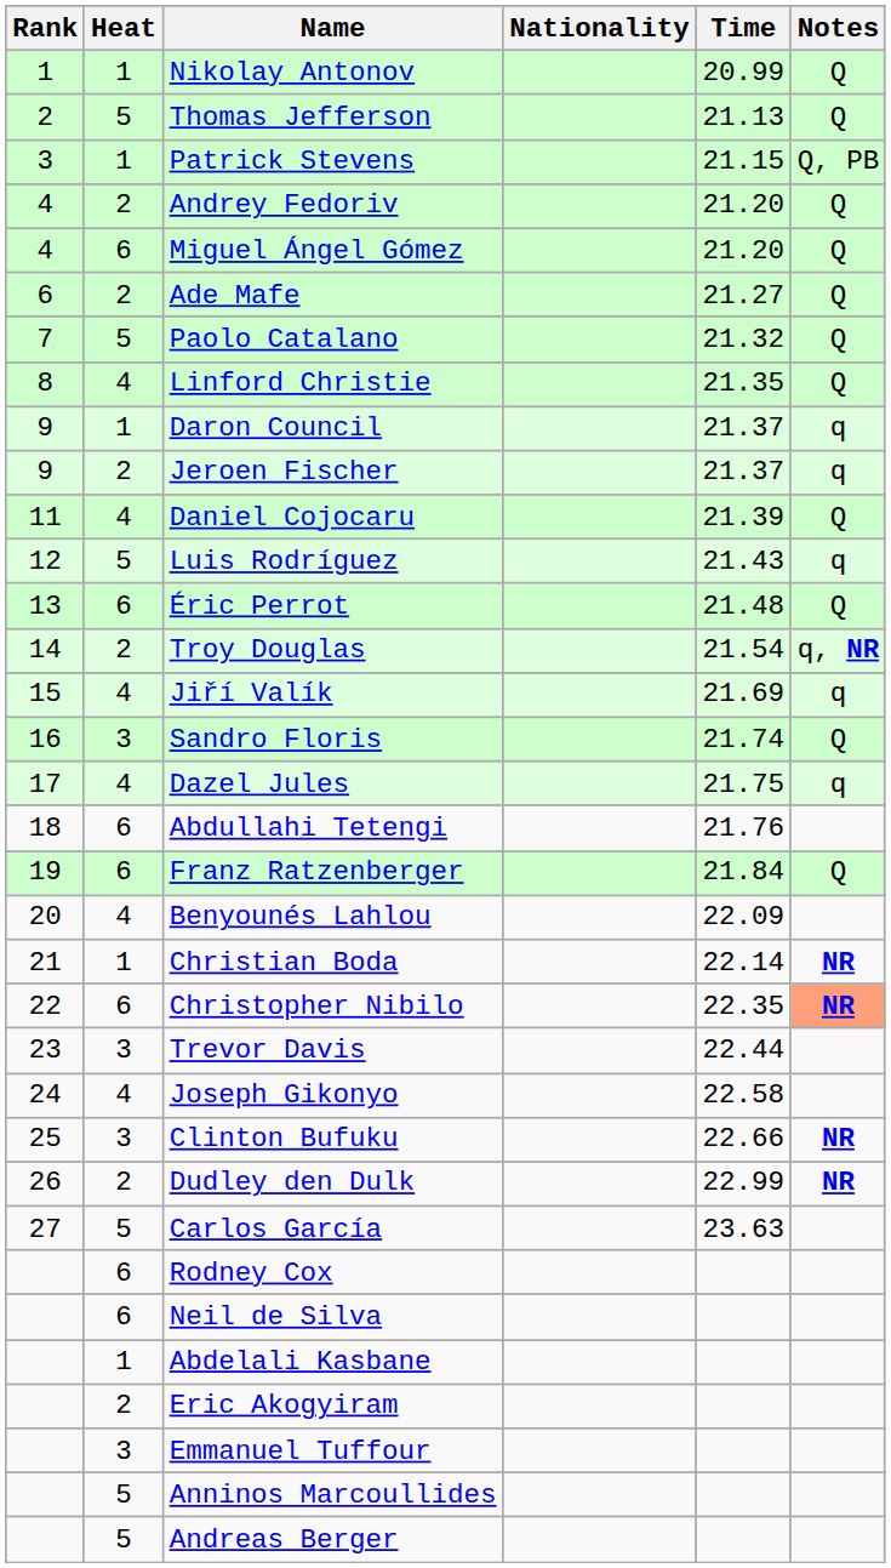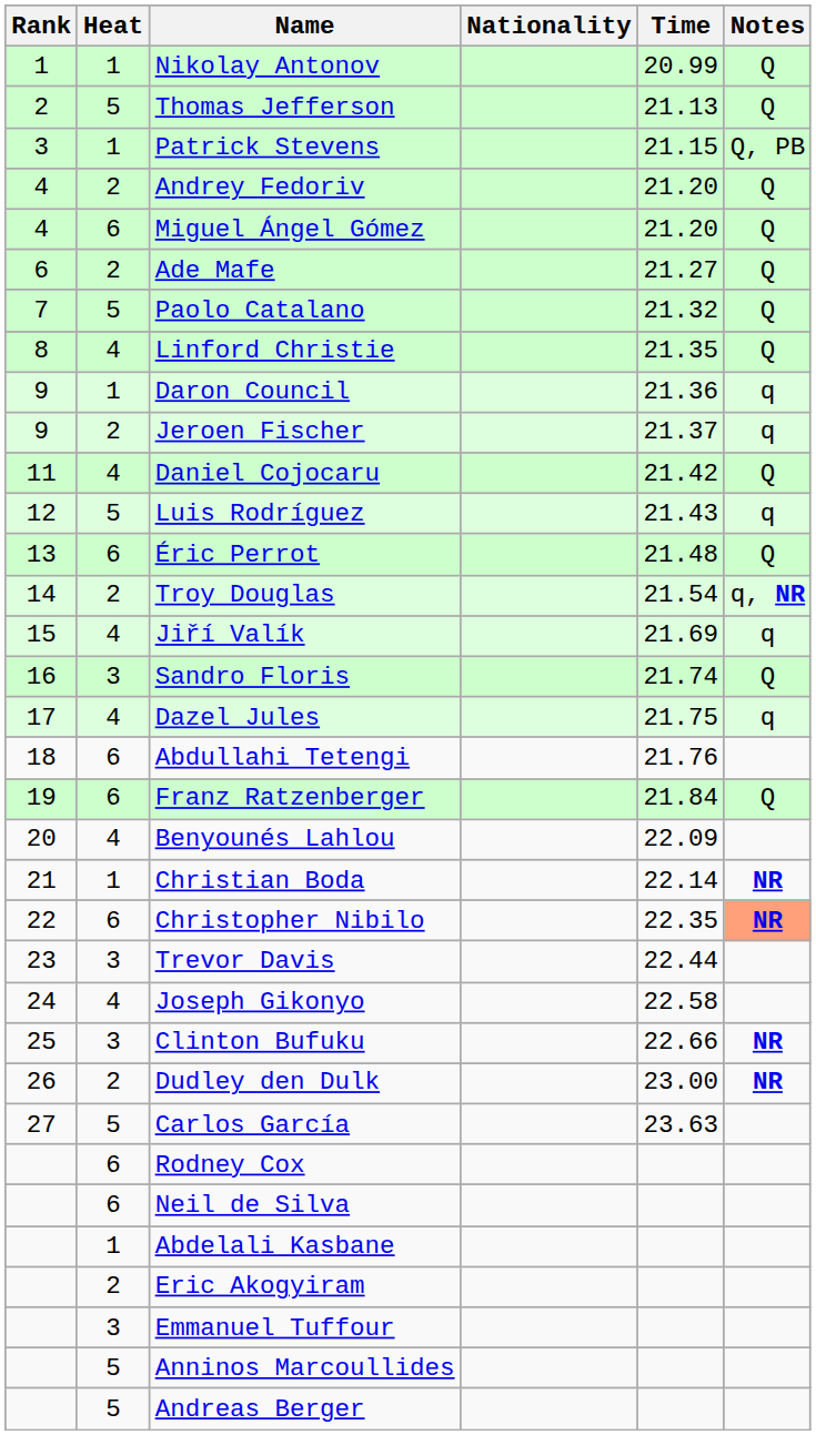Daron Council | Time: 21.37 -> 21.36
Daniel Cojocaru | Time: 21.39 -> 21.42
Dudley den Dulk | Time: 22.99 -> 23.00
